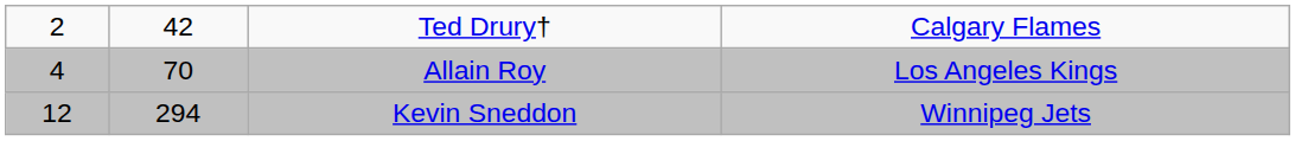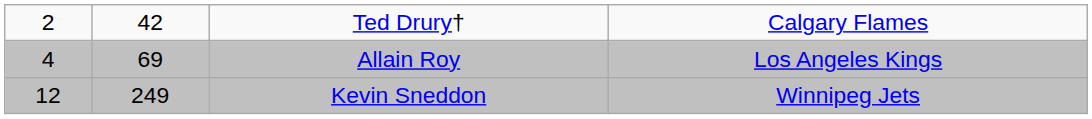Allain Roy | column 2: 70 -> 69
Kevin Sneddon | column 2: 294 -> 249
